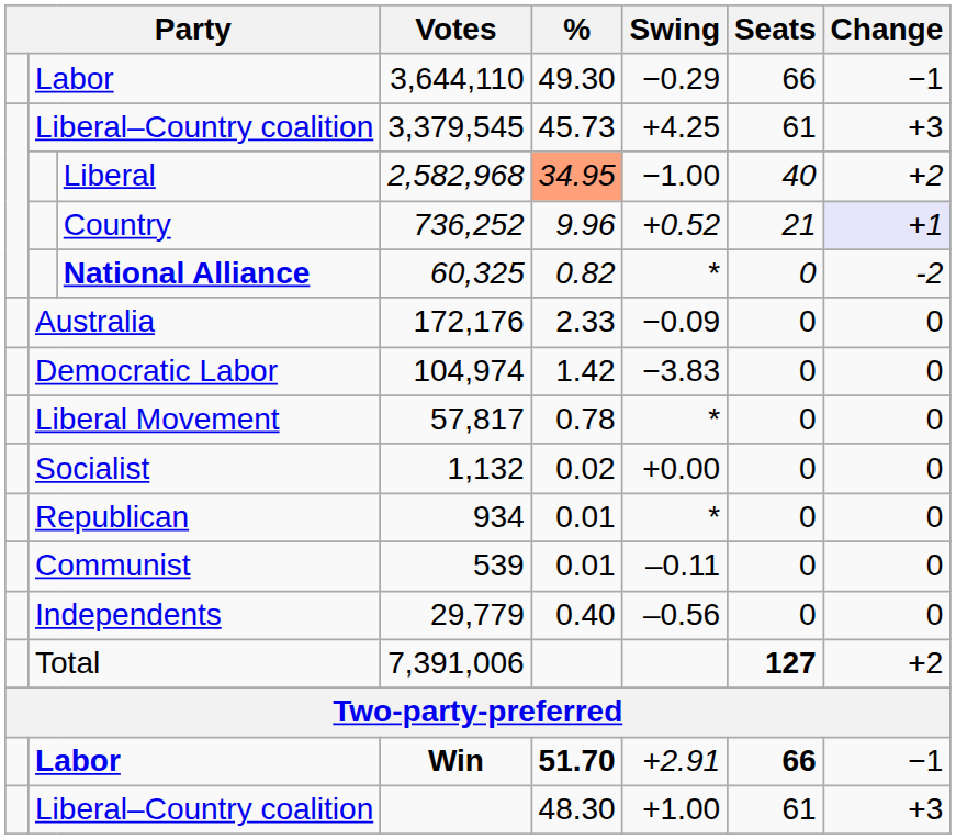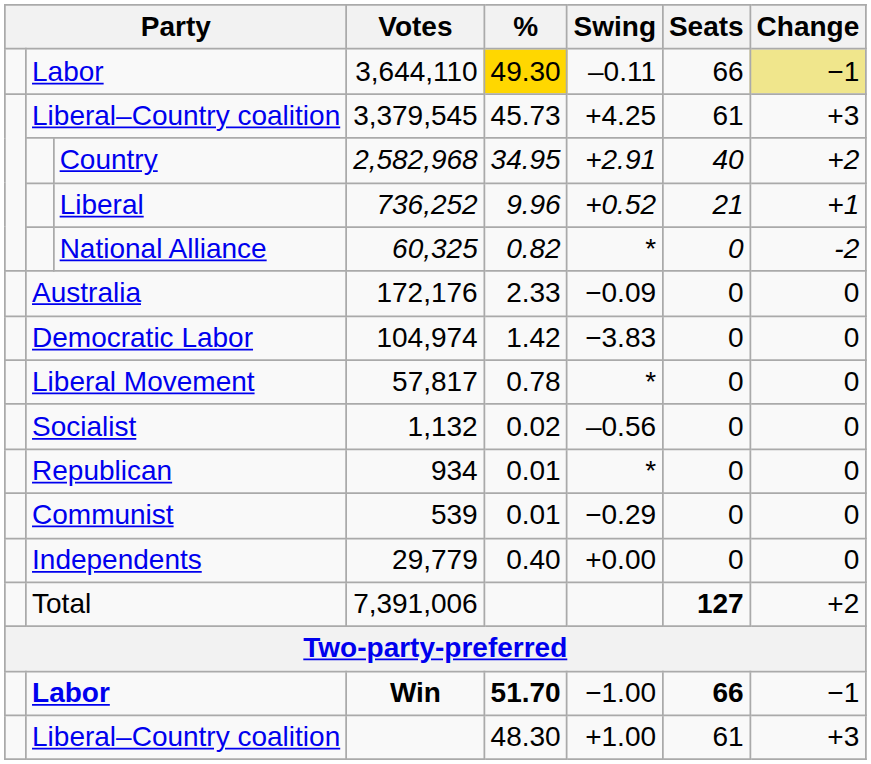3,644,110 | %: no background -> gold background
3,644,110 | Swing: −0.29 -> –0.11
3,644,110 | Change: no background -> khaki background
2,582,968 | column 3: Liberal -> Country
2,582,968 | %: lightsalmon background -> no background
2,582,968 | Swing: −1.00 -> +2.91
736,252 | column 3: Country -> Liberal
736,252 | Change: lavender background -> no background
60,325 | column 3: bold -> normal
1,132 | Swing: +0.00 -> –0.56
539 | Swing: –0.11 -> −0.29
29,779 | Swing: –0.56 -> +0.00
Win | Swing: +2.91 -> −1.00
